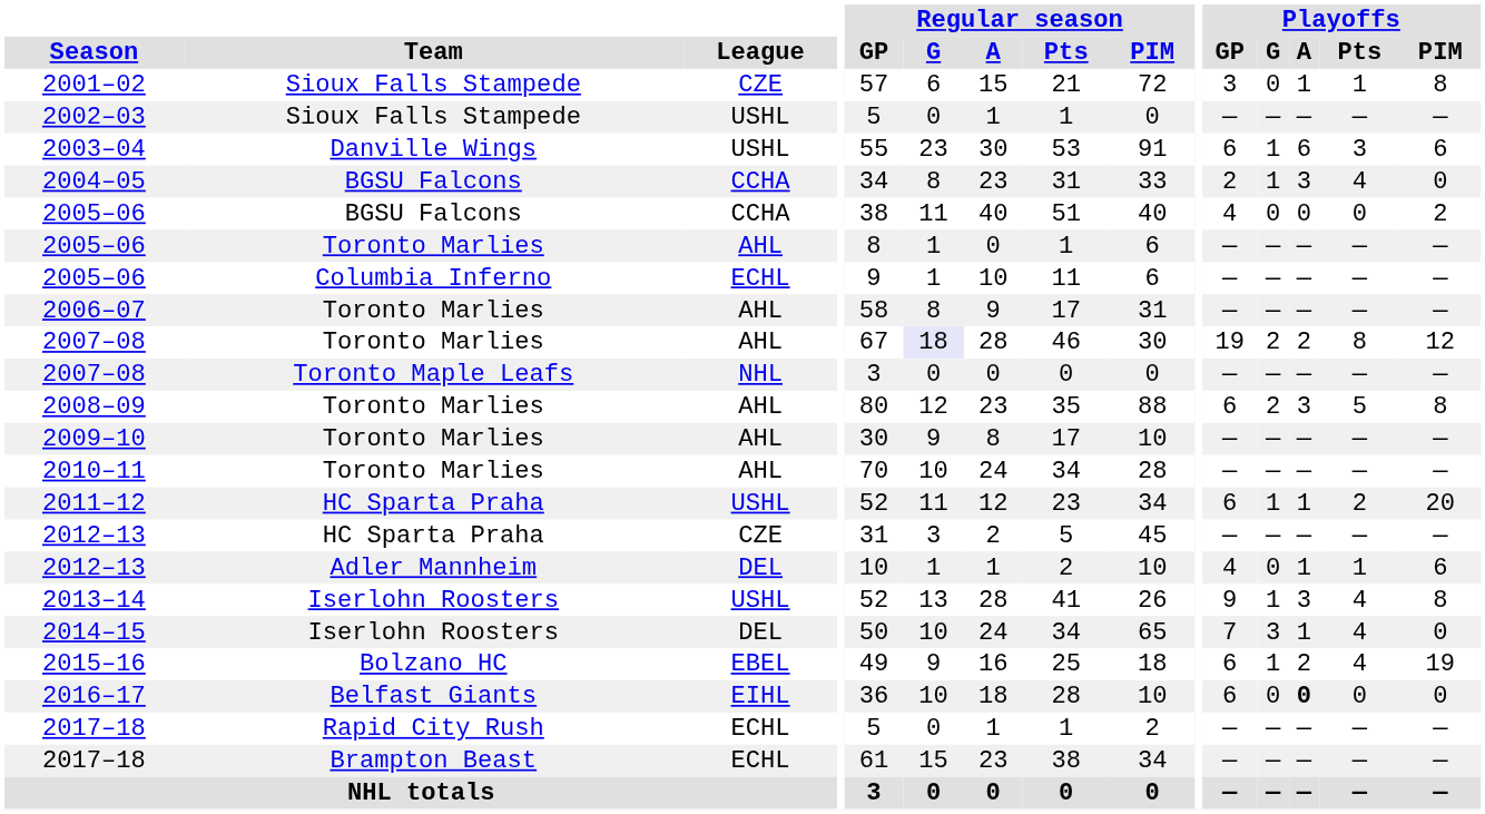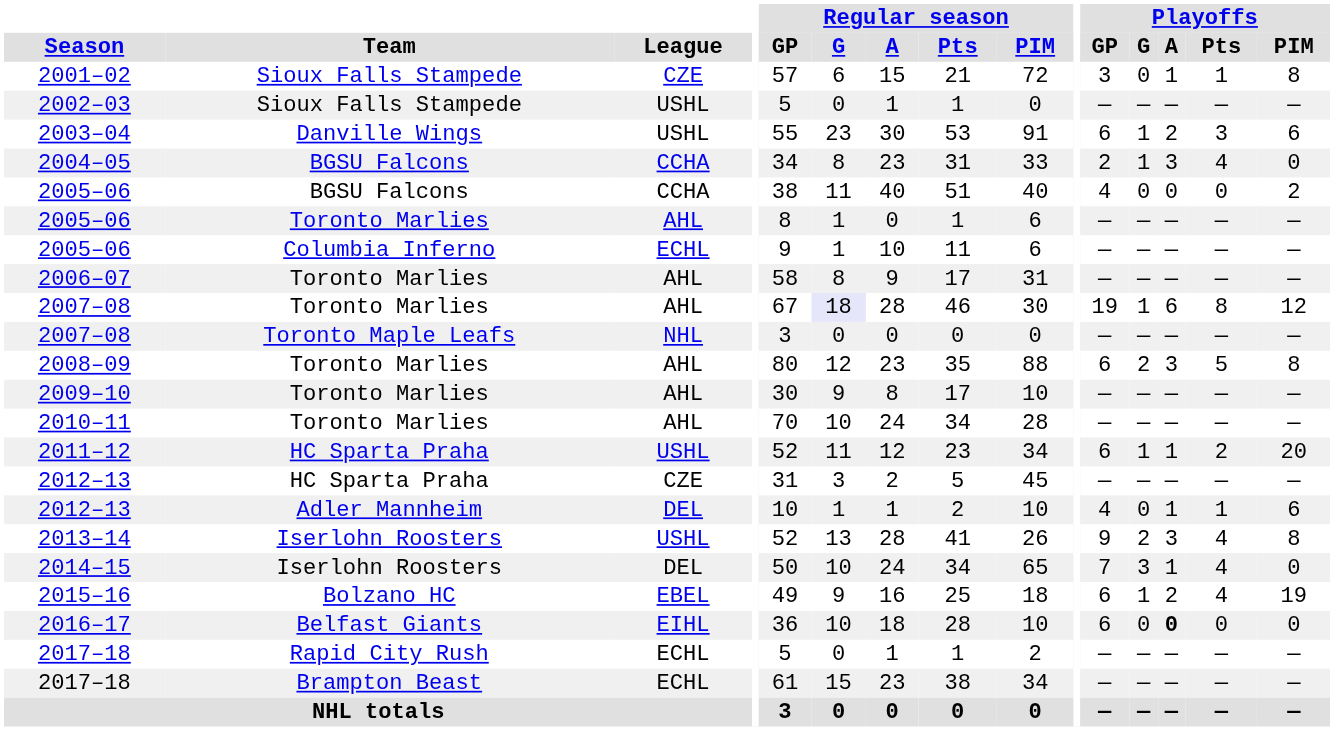2003–04 | Playoffs / A: 6 -> 2
2007–08 / Toronto Marlies | Playoffs / G: 2 -> 1
2007–08 / Toronto Marlies | Playoffs / A: 2 -> 6
2013–14 | Playoffs / G: 1 -> 2
